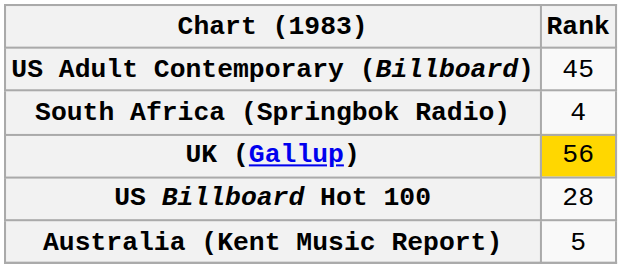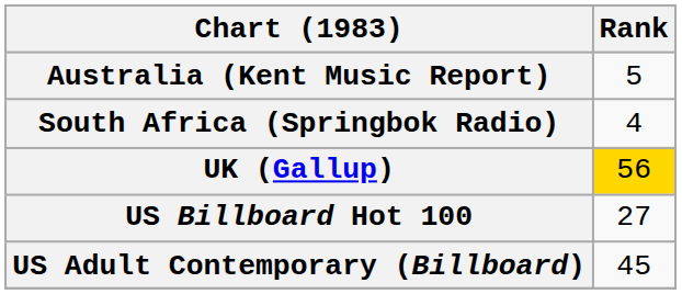rows swapped: Australia (Kent Music Report) <-> US Adult Contemporary (Billboard)
US Billboard Hot 100 | Rank: 28 -> 27
